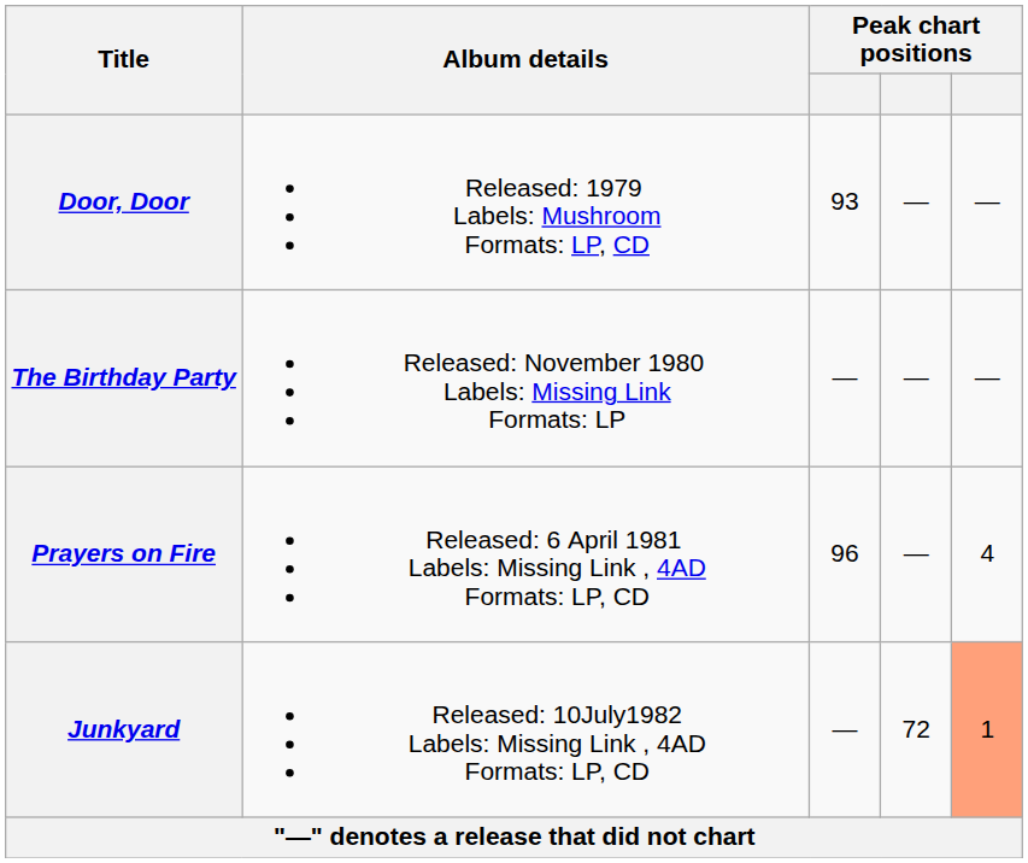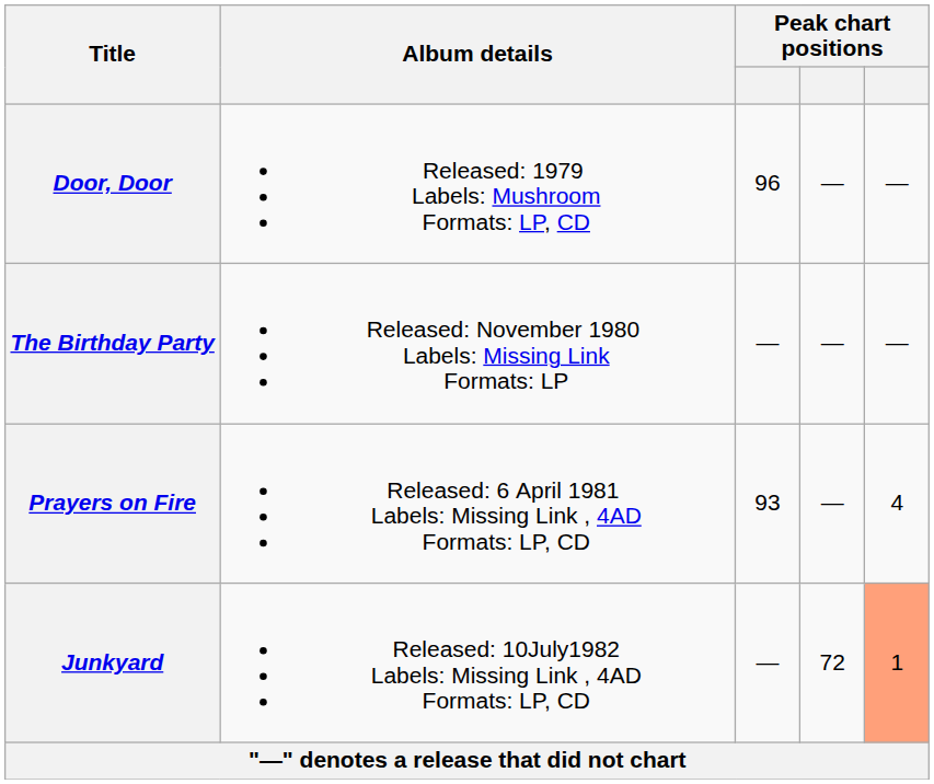Door, Door | column 3: 93 -> 96
Prayers on Fire | column 3: 96 -> 93
